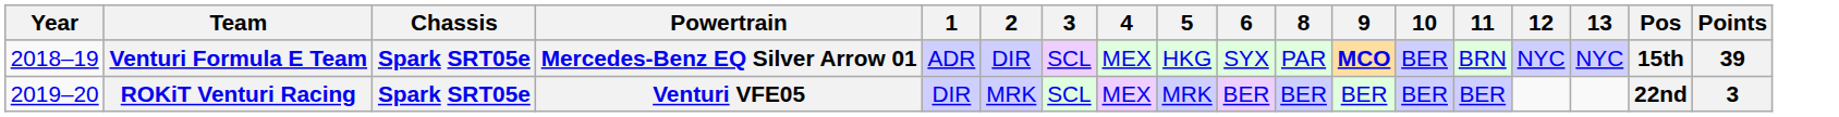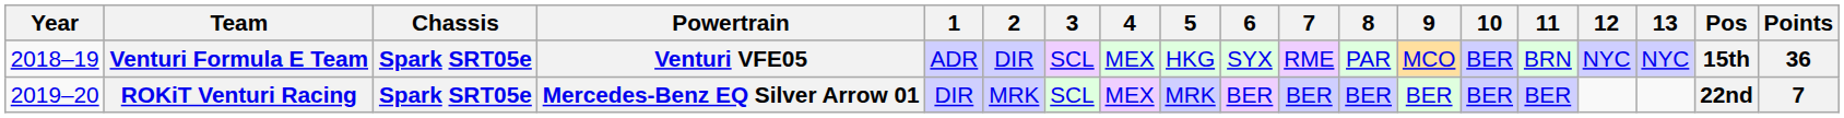+ column: 7 | RME | BER
Venturi Formula E Team | Powertrain: Mercedes-Benz EQ Silver Arrow 01 -> Venturi VFE05
Venturi Formula E Team | 9: bold -> normal
Venturi Formula E Team | Points: 39 -> 36
ROKiT Venturi Racing | Powertrain: Venturi VFE05 -> Mercedes-Benz EQ Silver Arrow 01
ROKiT Venturi Racing | Points: 3 -> 7
